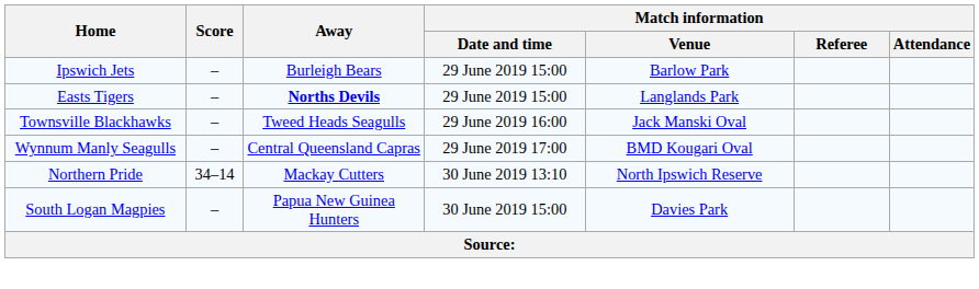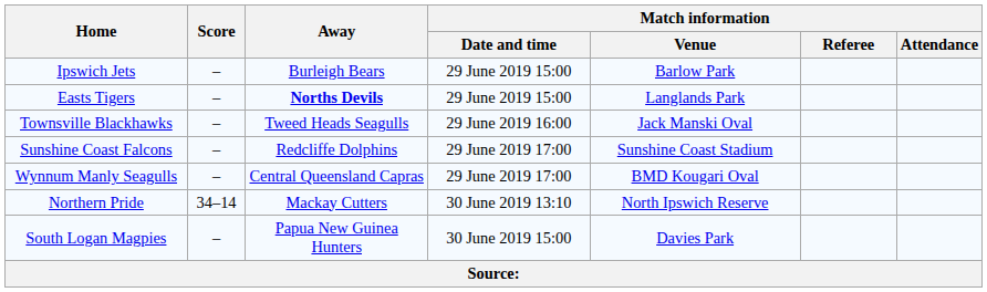+ row: Sunshine Coast Falcons | – | Redcliffe Dolphins | 29 June 2019 17:00 | Sunshine Coast Stadium
